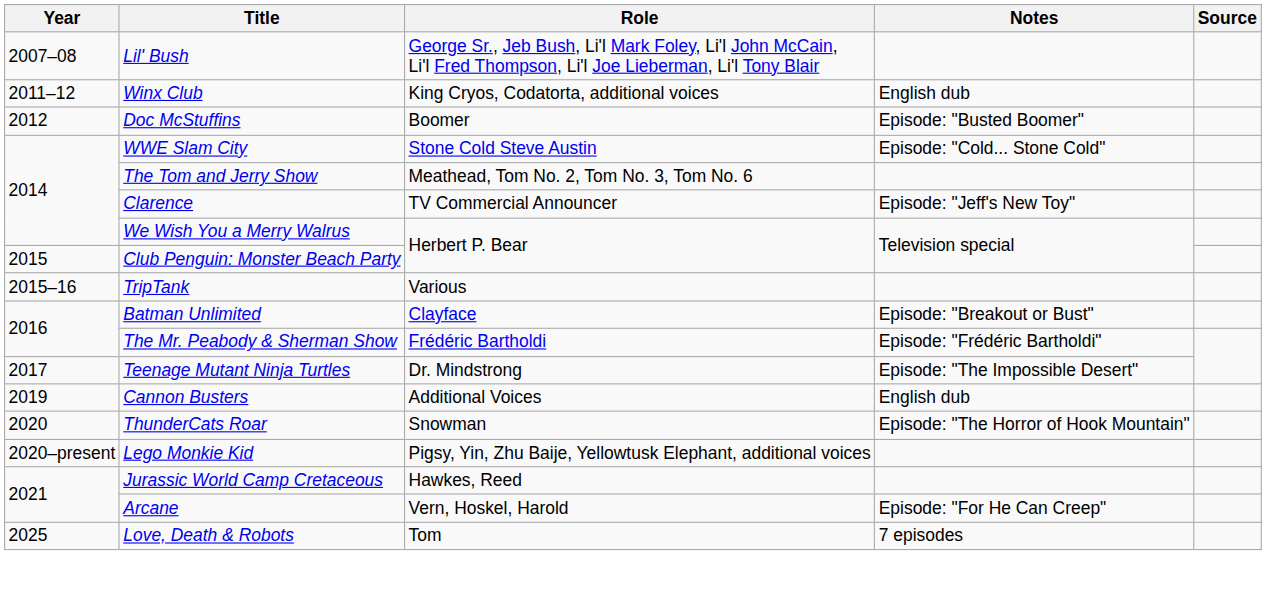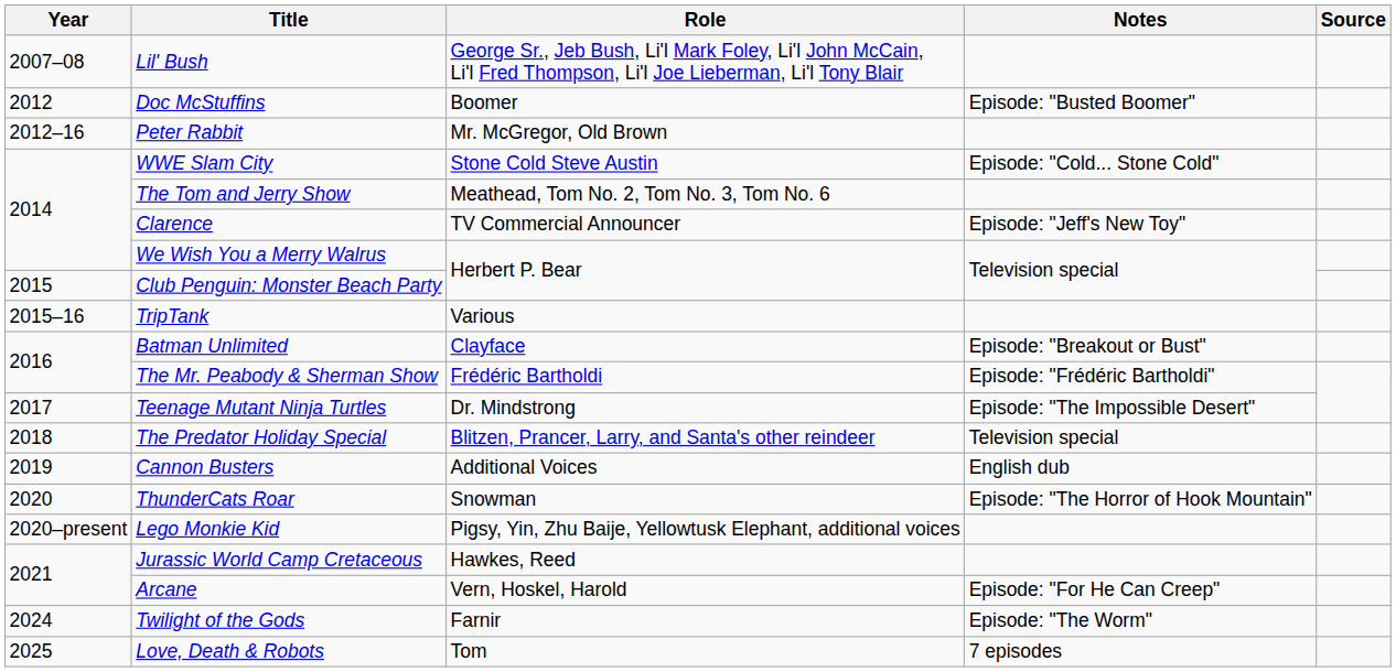- row: 2011–12 | Winx Club | King Cryos, Codatorta, additional voices | English dub
+ row: 2012–16 | Peter Rabbit | Mr. McGregor, Old Brown
+ row: 2018 | The Predator Holiday Special | Blitzen, Prancer, Larry, and Santa's other reindeer | Television special
+ row: 2024 | Twilight of the Gods | Farnir | Episode: "The Worm"
